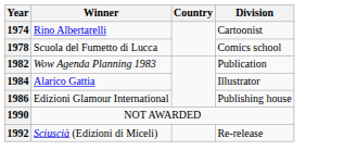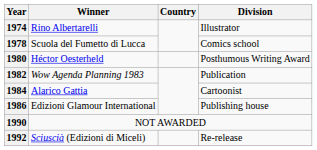1974 | Division: Cartoonist -> Illustrator
+ row: 1980 | Héctor Oesterheld | Posthumous Writing Award
1984 | Division: Illustrator -> Cartoonist
